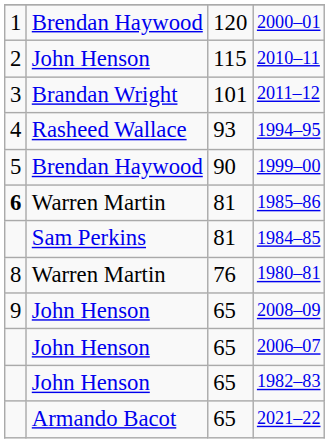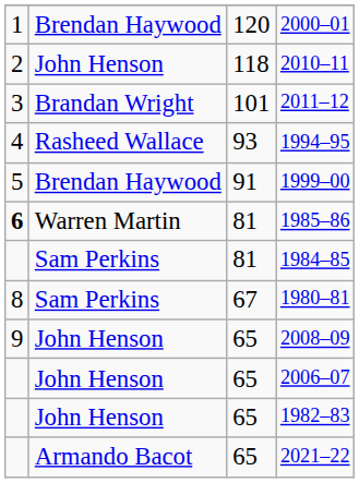2010–11 | column 3: 115 -> 118
1999–00 | column 3: 90 -> 91
1980–81 | column 2: Warren Martin -> Sam Perkins
1980–81 | column 3: 76 -> 67
